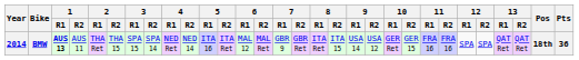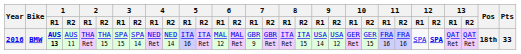BMW | Year: 2014 -> 2016
BMW | 12 / R2: normal -> bold
BMW | Pts: 36 -> 33
